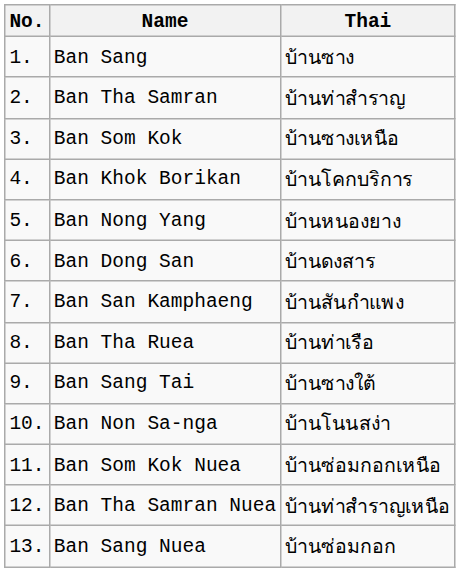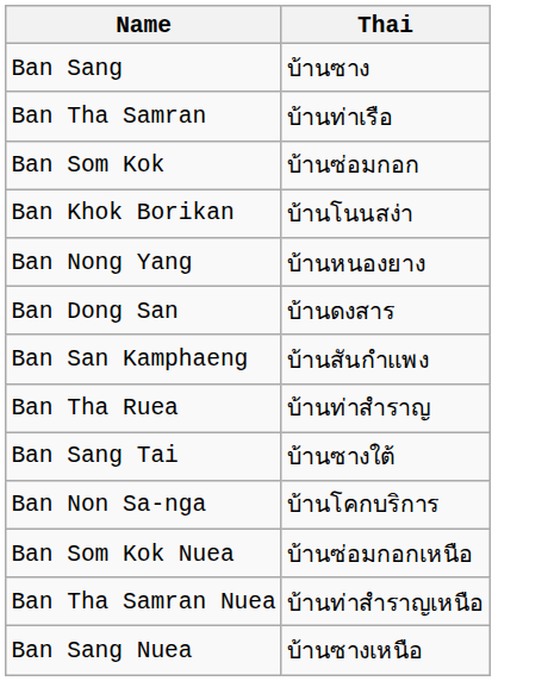- column: No. | 1. | 2. | 3. | 4. | 5. | 6. | 7. | 8. | 9. | 10. | 11. | 12. | 13.
Ban Tha Samran | Thai: บ้านท่าสำราญ -> บ้านท่าเรือ
Ban Som Kok | Thai: บ้านซางเหนือ -> บ้านซ่อมกอก
Ban Khok Borikan | Thai: บ้านโคกบริการ -> บ้านโนนสง่า
Ban Tha Ruea | Thai: บ้านท่าเรือ -> บ้านท่าสำราญ
Ban Non Sa-nga | Thai: บ้านโนนสง่า -> บ้านโคกบริการ
Ban Sang Nuea | Thai: บ้านซ่อมกอก -> บ้านซางเหนือ
